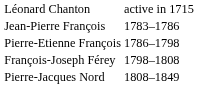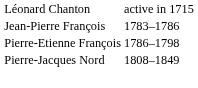- row: François-Joseph Férey | 1798–1808
